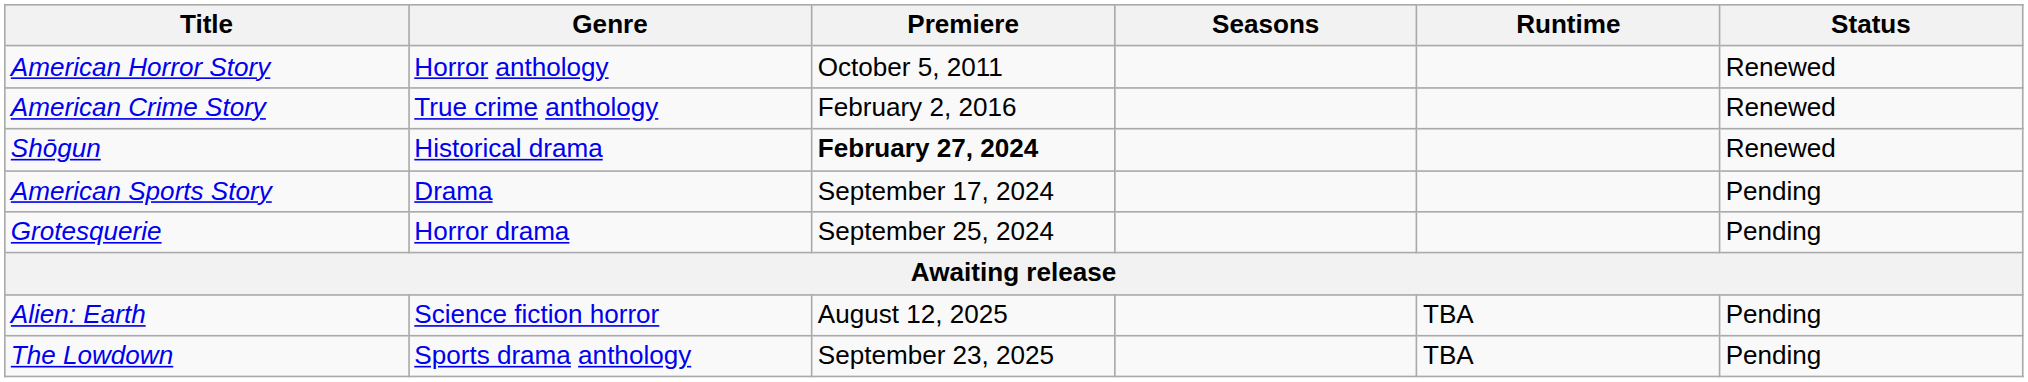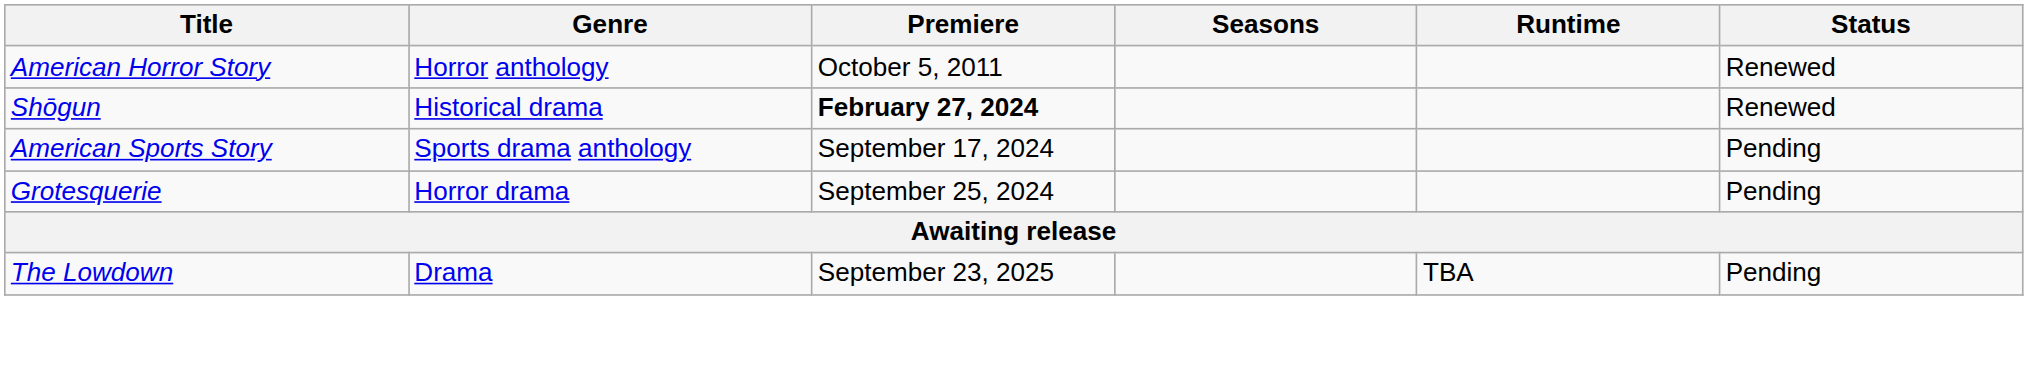- row: American Crime Story | True crime anthology | February 2, 2016 | Renewed
American Sports Story | Genre: Drama -> Sports drama anthology
- row: Alien: Earth | Science fiction horror | August 12, 2025 | TBA | Pending
The Lowdown | Genre: Sports drama anthology -> Drama
